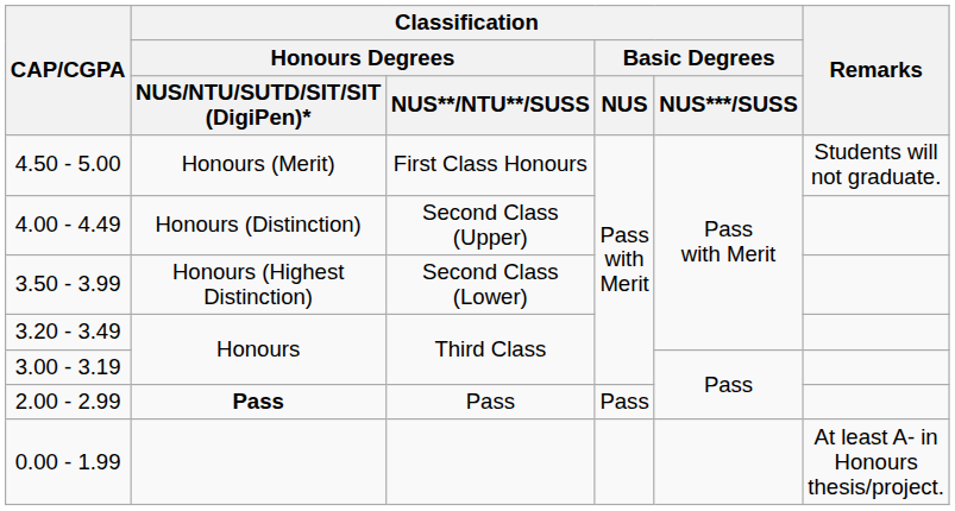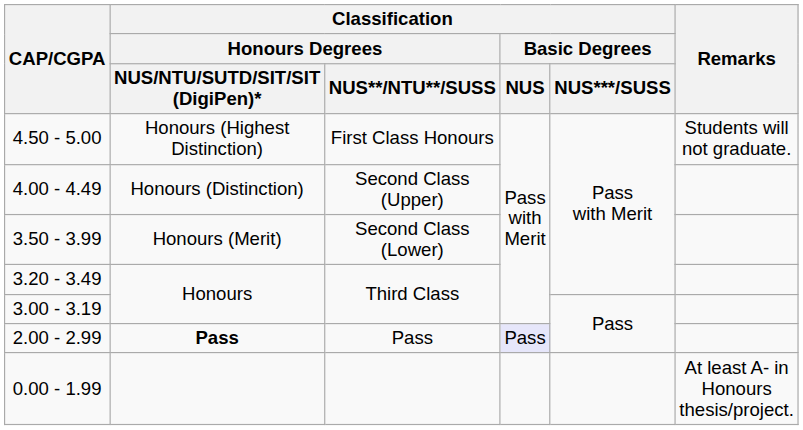4.50 - 5.00 | column 2: Honours (Merit) -> Honours (Highest Distinction)
3.50 - 3.99 | column 2: Honours (Highest Distinction) -> Honours (Merit)
2.00 - 2.99 | Classification / Basic Degrees / NUS: no background -> lavender background
